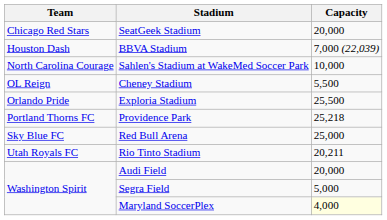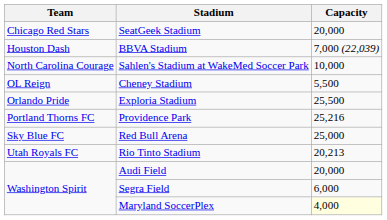Providence Park | Capacity: 25,218 -> 25,216
Rio Tinto Stadium | Capacity: 20,211 -> 20,213
Segra Field | Capacity: 5,000 -> 6,000
